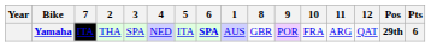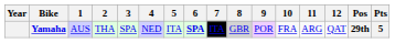columns swapped: 1 <-> 7
Yamaha | 8: no background -> lightgrey background
Yamaha | Pts: 6 -> 5
